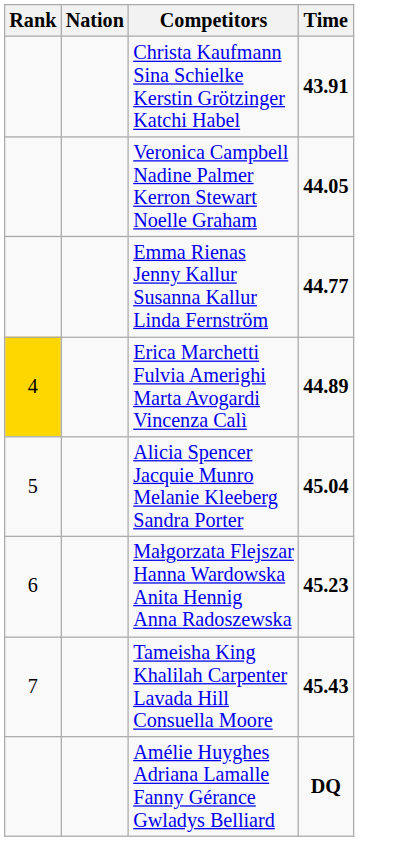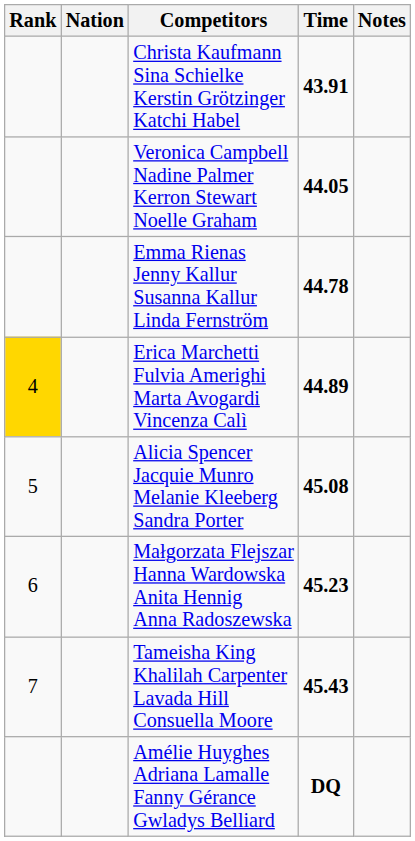+ column: Notes
Emma Rienas Jenny Kallur Susanna Kallur Linda Fernström | Time: 44.77 -> 44.78
Alicia Spencer Jacquie Munro Melanie Kleeberg Sandra Porter | Time: 45.04 -> 45.08
